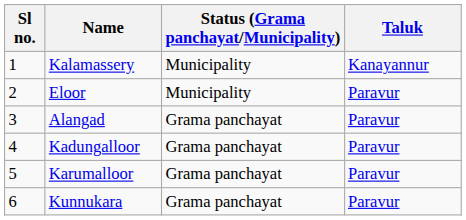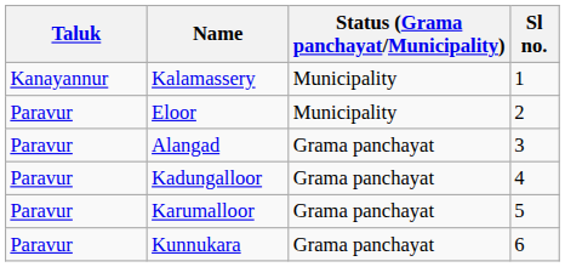columns swapped: Sl no. <-> Taluk
